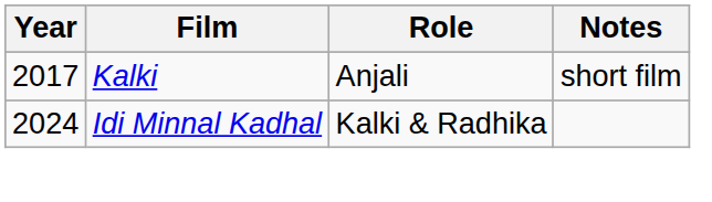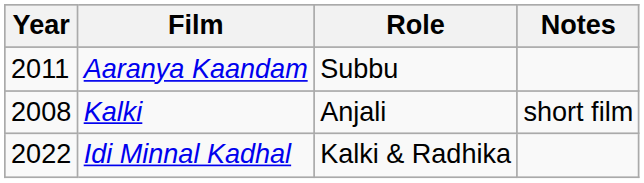+ row: 2011 | Aaranya Kaandam | Subbu
Kalki | Year: 2017 -> 2008
Idi Minnal Kadhal | Year: 2024 -> 2022
